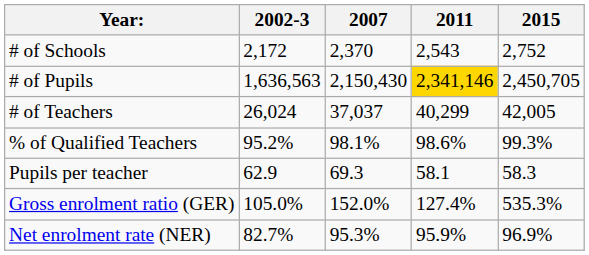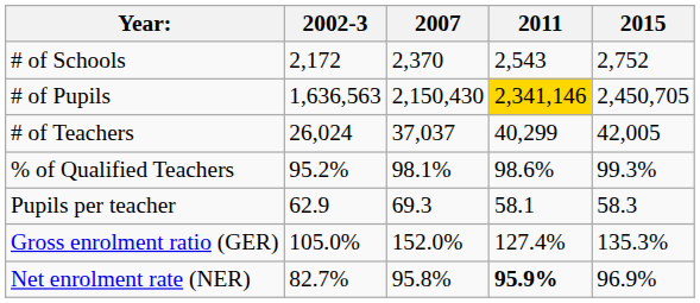Gross enrolment ratio (GER) | 2015: 535.3% -> 135.3%
Net enrolment rate (NER) | 2007: 95.3% -> 95.8%
Net enrolment rate (NER) | 2011: normal -> bold
